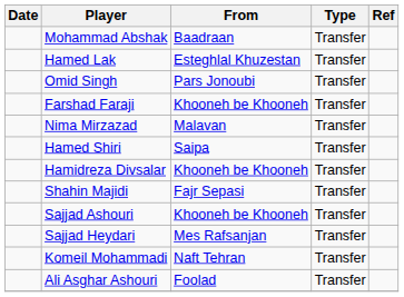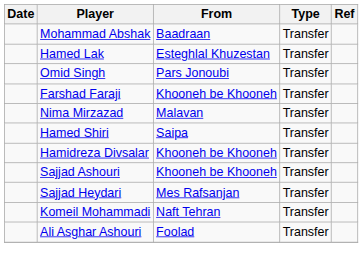- row: Shahin Majidi | Fajr Sepasi | Transfer
